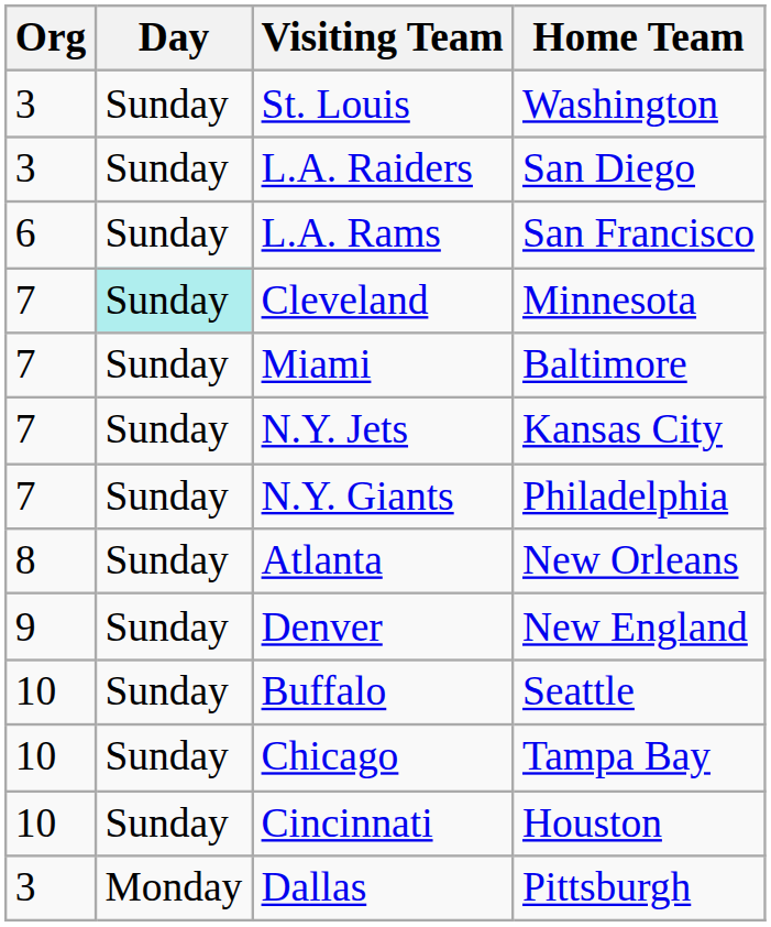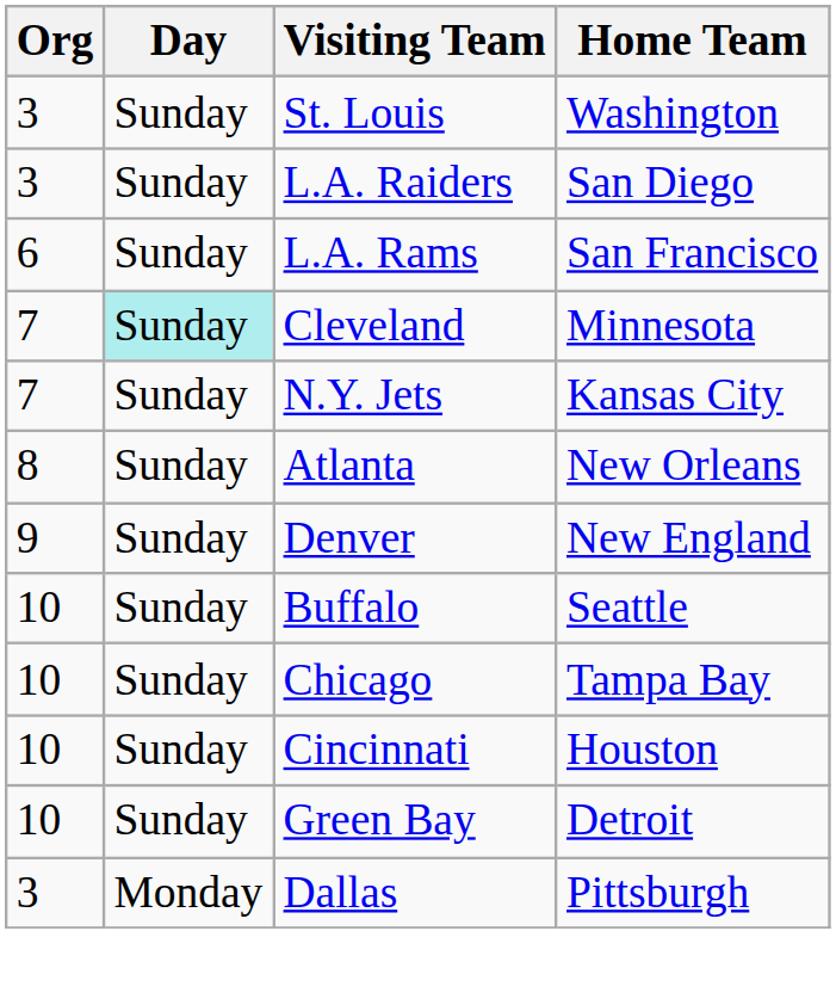- row: 7 | Sunday | Miami | Baltimore
- row: 7 | Sunday | N.Y. Giants | Philadelphia
+ row: 10 | Sunday | Green Bay | Detroit
